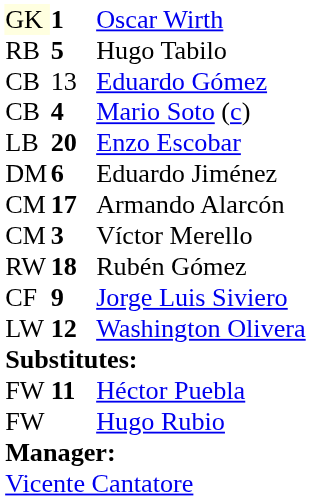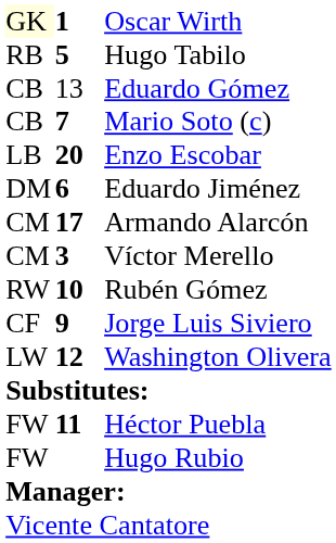Mario Soto (c) | column 2: 4 -> 7
Rubén Gómez | column 2: 18 -> 10
